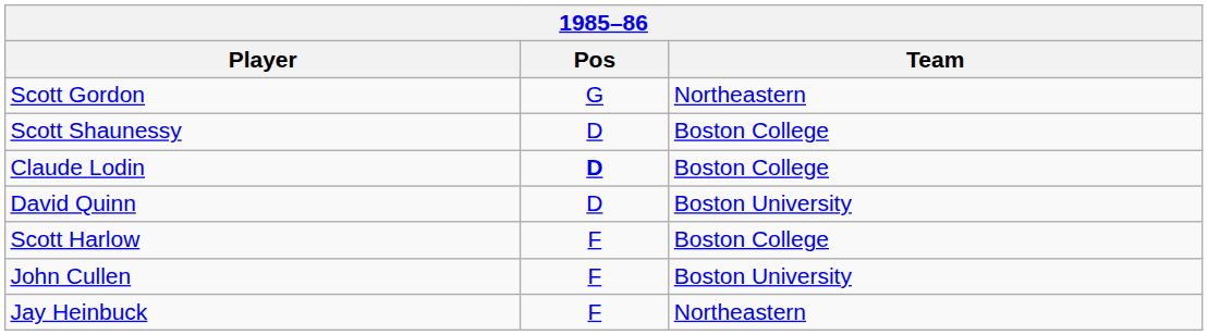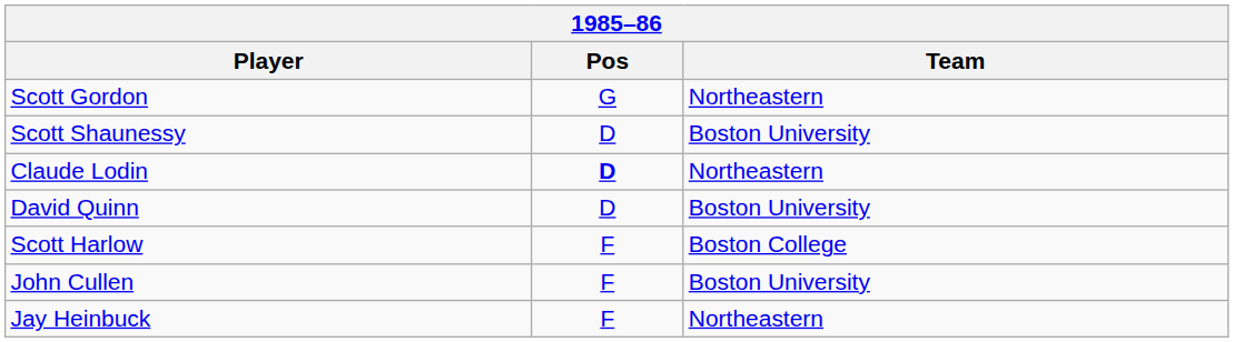Scott Shaunessy | Team: Boston College -> Boston University
Claude Lodin | Team: Boston College -> Northeastern
